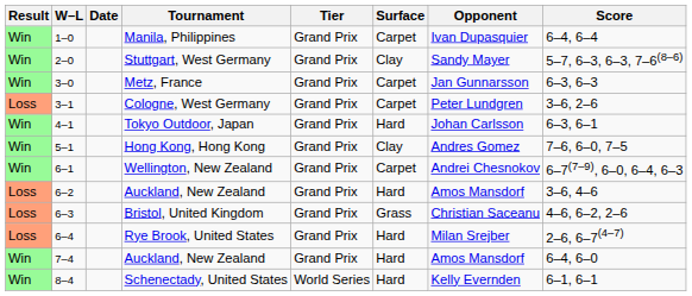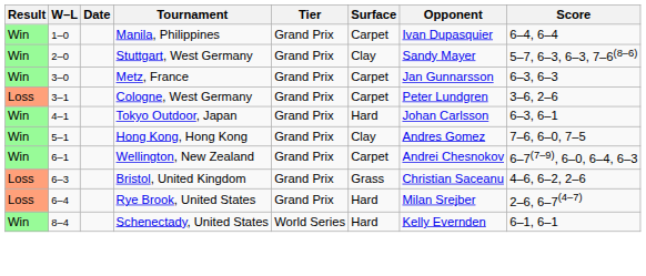- row: Loss | 6–2 | Auckland, New Zealand | Grand Prix | Hard | Amos Mansdorf | 3–6, 4–6
- row: Win | 7–4 | Auckland, New Zealand | Grand Prix | Hard | Amos Mansdorf | 6–4, 6–0
